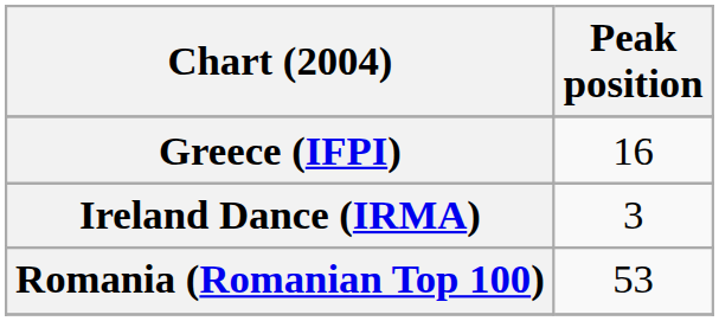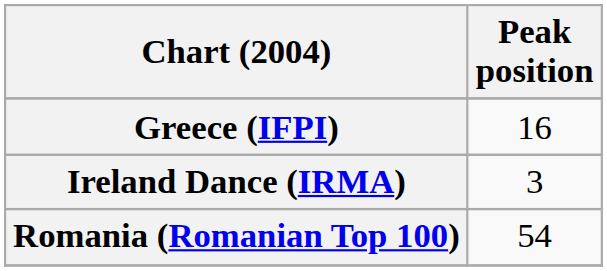Romania (Romanian Top 100) | Peak position: 53 -> 54
